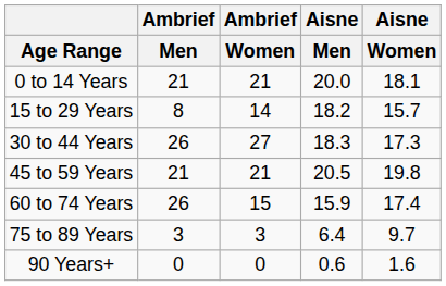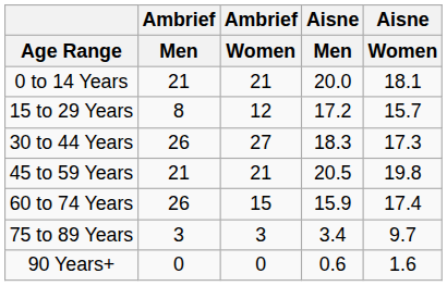15 to 29 Years | Ambrief / Women: 14 -> 12
15 to 29 Years | Aisne / Men: 18.2 -> 17.2
75 to 89 Years | Aisne / Men: 6.4 -> 3.4
